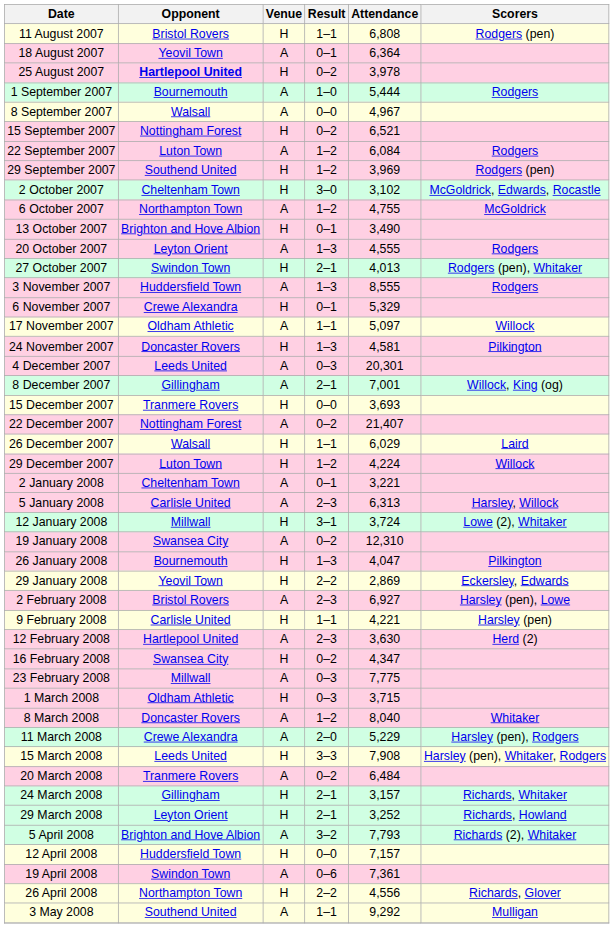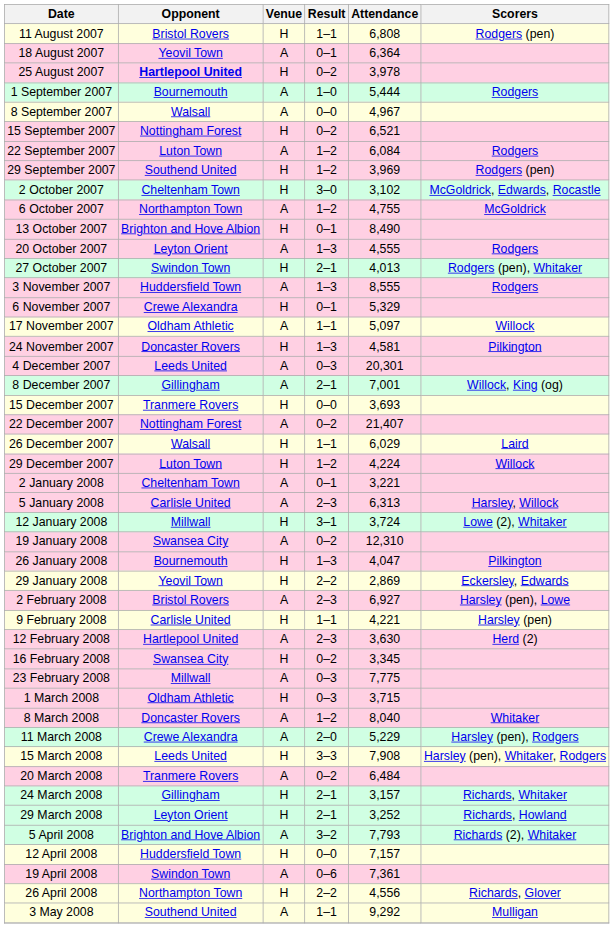13 October 2007 | Attendance: 3,490 -> 8,490
16 February 2008 | Attendance: 4,347 -> 3,345
